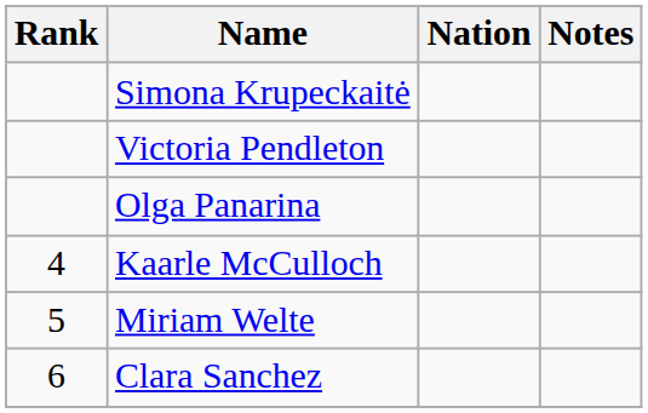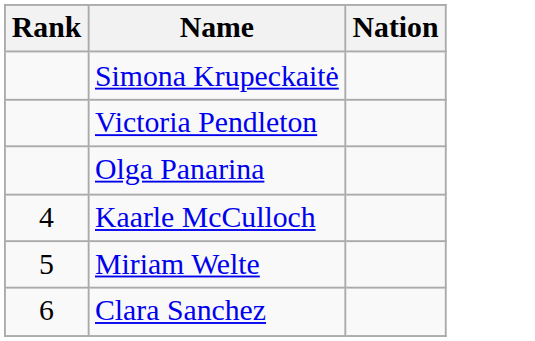- column: Notes
